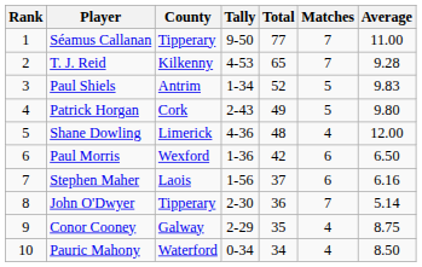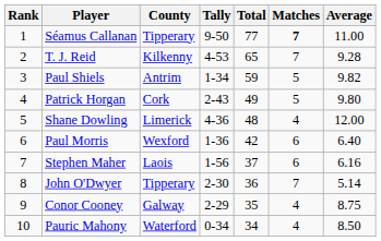Séamus Callanan | Matches: normal -> bold
Paul Shiels | Total: 52 -> 59
Paul Shiels | Average: 9.83 -> 9.82
Paul Morris | Average: 6.50 -> 6.40
